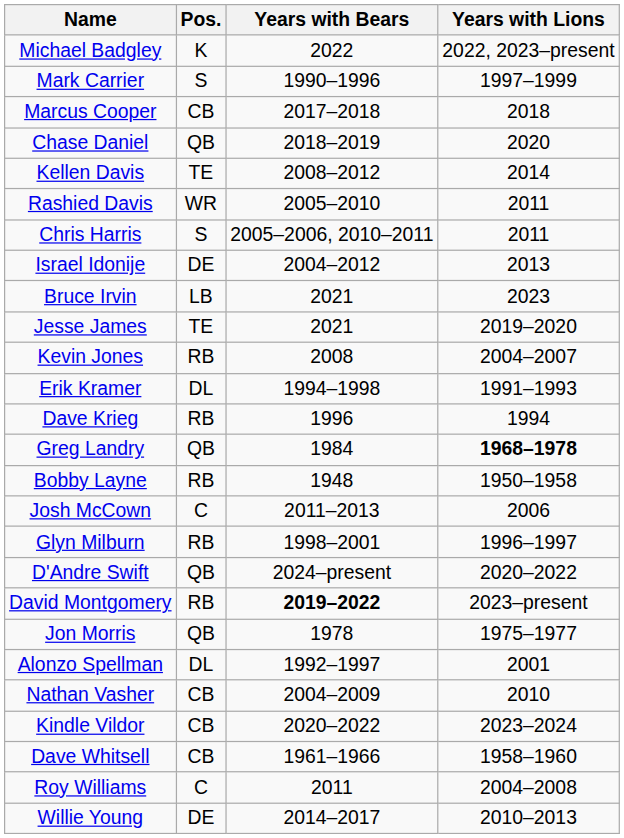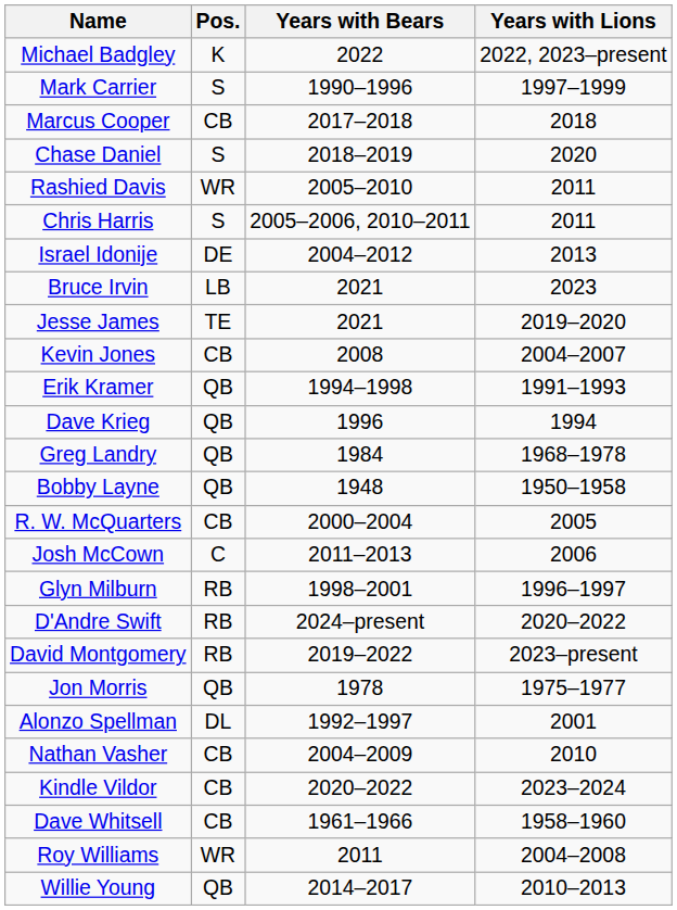Chase Daniel | Pos.: QB -> S
- row: Kellen Davis | TE | 2008–2012 | 2014
Kevin Jones | Pos.: RB -> CB
Erik Kramer | Pos.: DL -> QB
Dave Krieg | Pos.: RB -> QB
Greg Landry | Years with Lions: bold -> normal
Bobby Layne | Pos.: RB -> QB
+ row: R. W. McQuarters | CB | 2000–2004 | 2005
D'Andre Swift | Pos.: QB -> RB
David Montgomery | Years with Bears: bold -> normal
Roy Williams | Pos.: C -> WR
Willie Young | Pos.: DE -> QB
